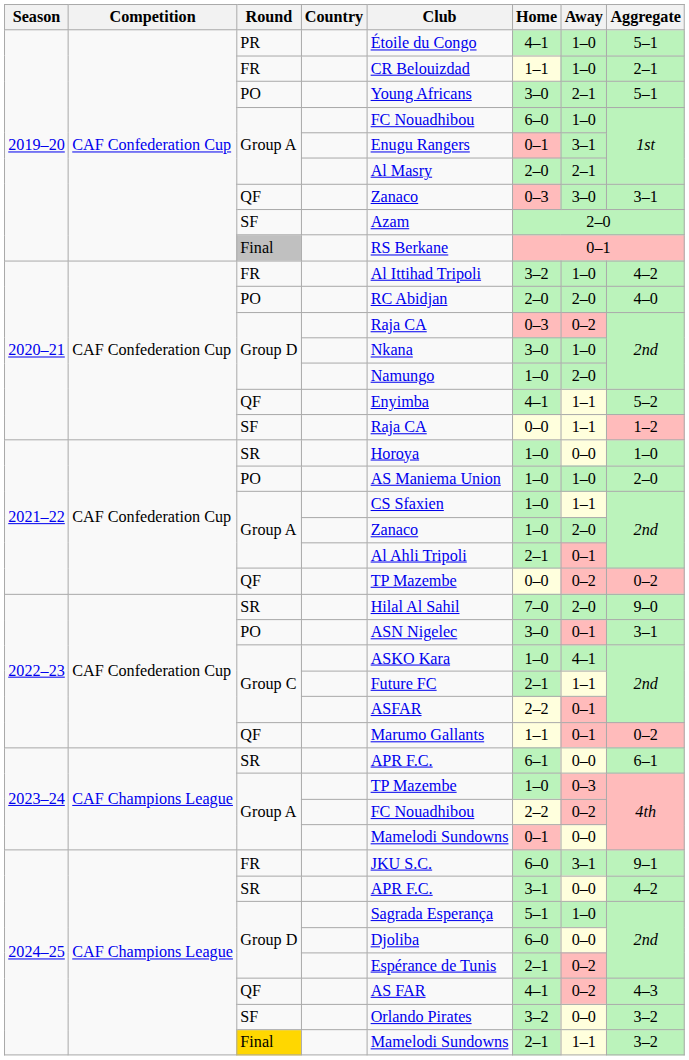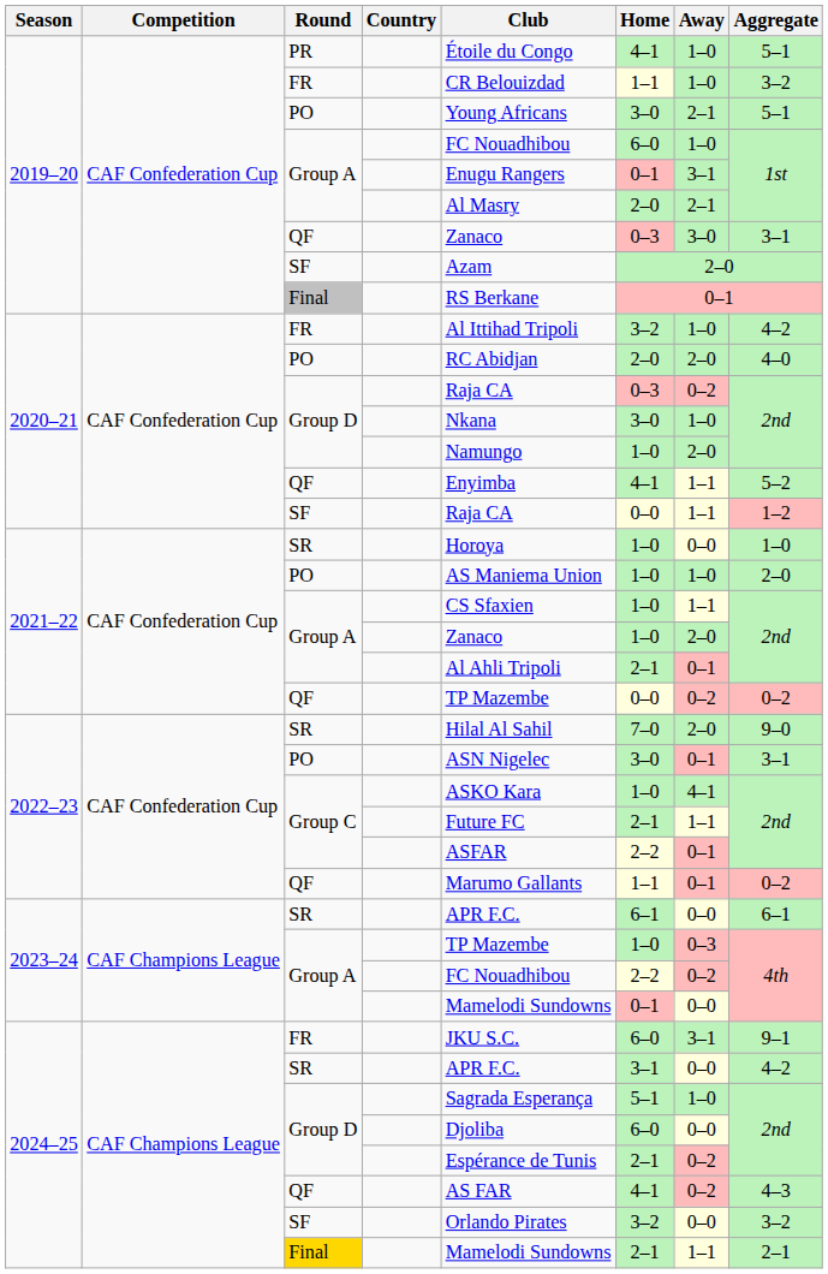2019–20 / FR | Aggregate: 2–1 -> 3–2
2024–25 / Final | Aggregate: 3–2 -> 2–1
